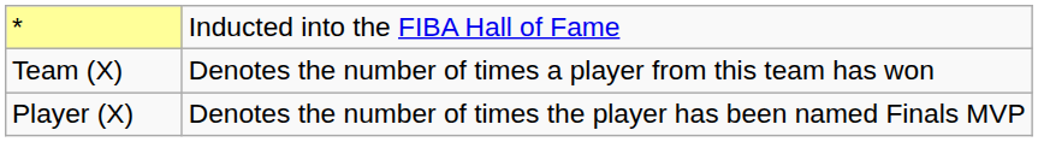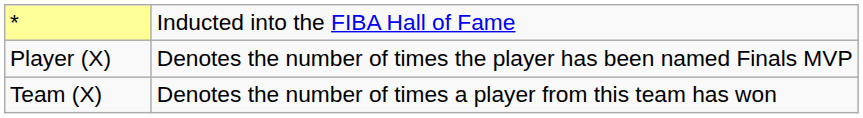rows swapped: Player (X) <-> Team (X)
